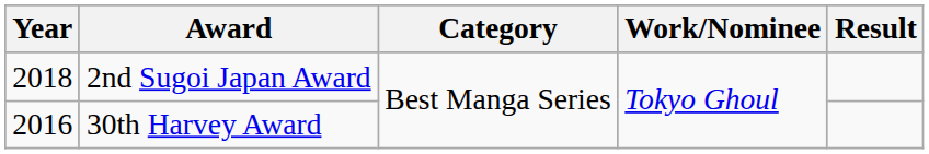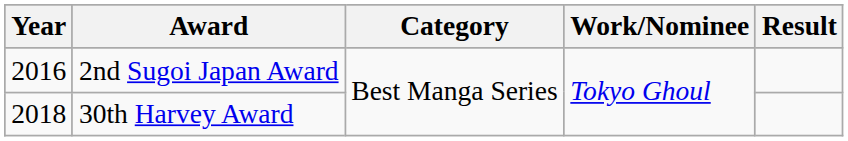2nd Sugoi Japan Award | Year: 2018 -> 2016
30th Harvey Award | Year: 2016 -> 2018
